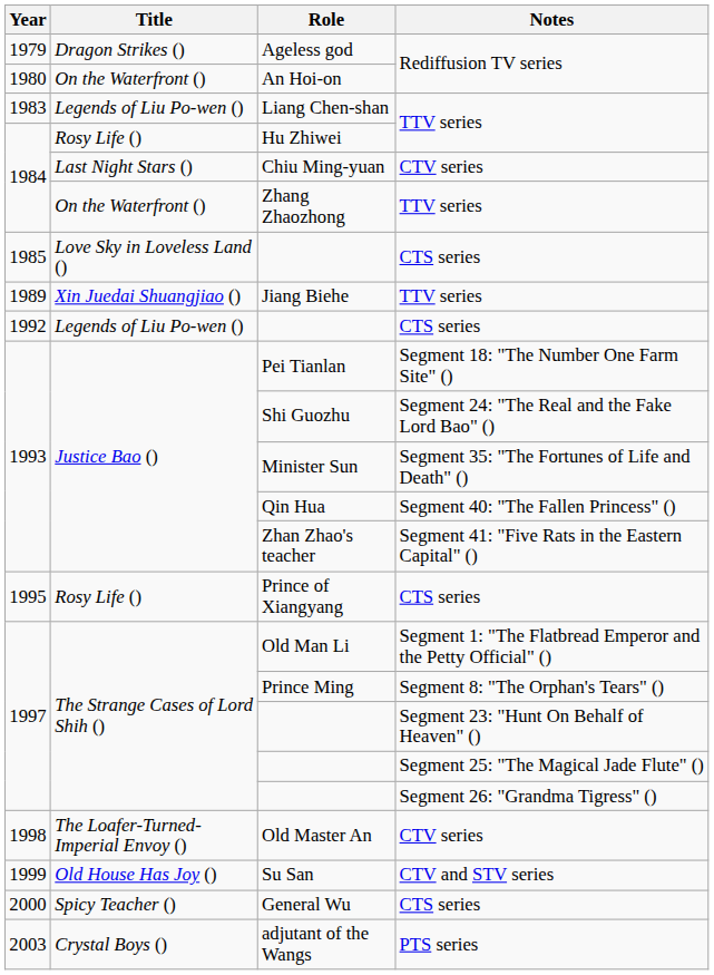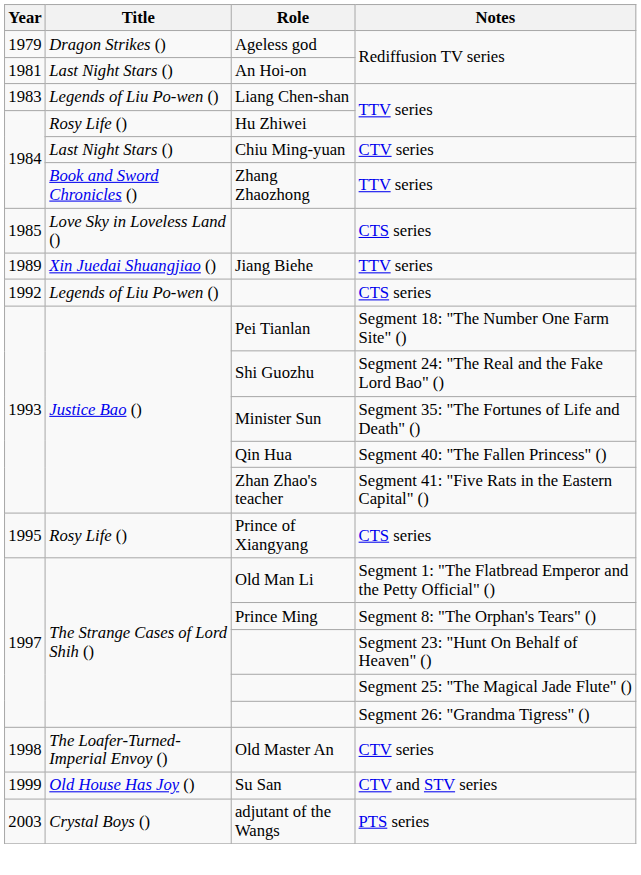An Hoi-on | Year: 1980 -> 1981
An Hoi-on | Title: On the Waterfront () -> Last Night Stars ()
Zhang Zhaozhong | Title: On the Waterfront () -> Book and Sword Chronicles ()
- row: 2000 | Spicy Teacher () | General Wu | CTS series
